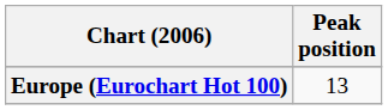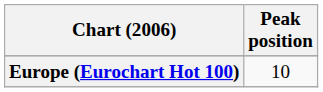Europe (Eurochart Hot 100) | Peak position: 13 -> 10
